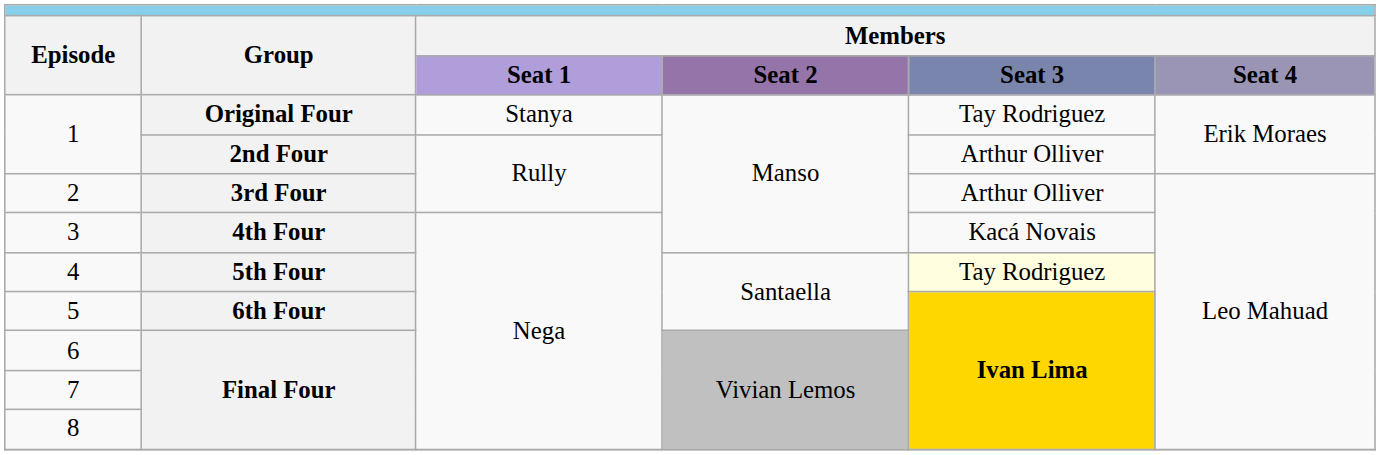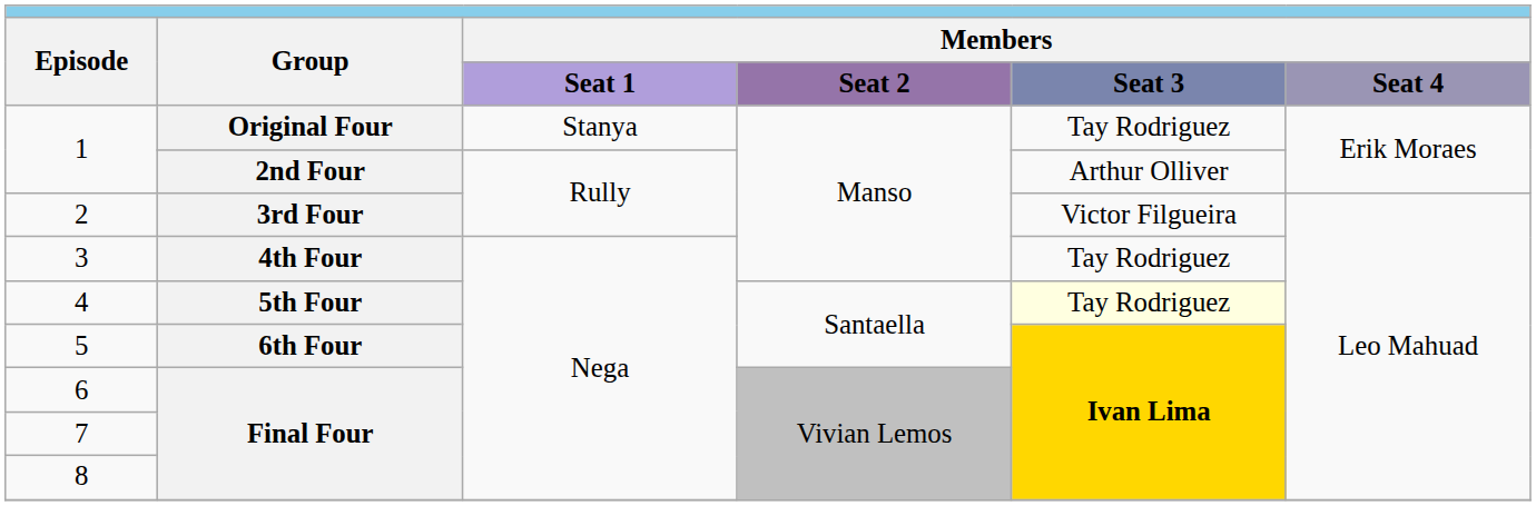2 | column 5: Arthur Olliver -> Victor Filgueira
3 | column 5: Kacá Novais -> Tay Rodriguez
